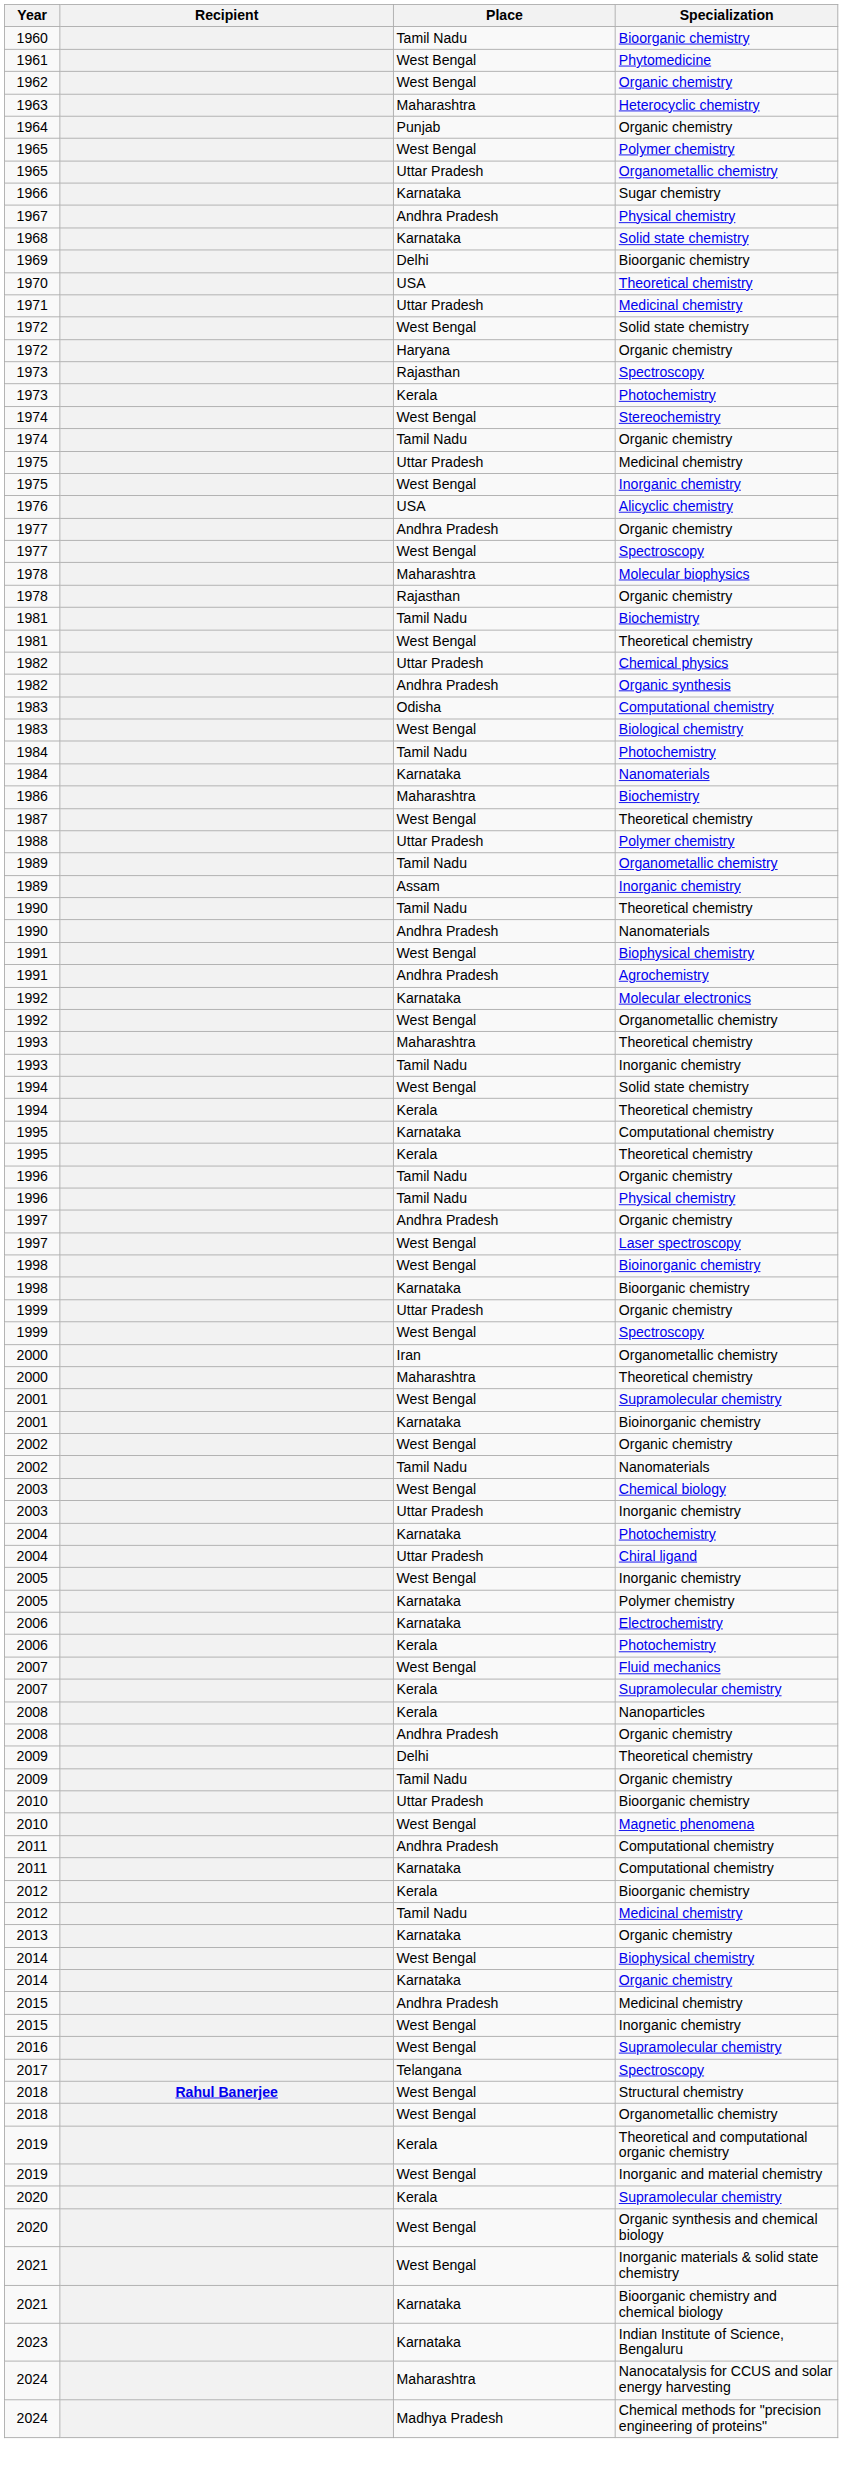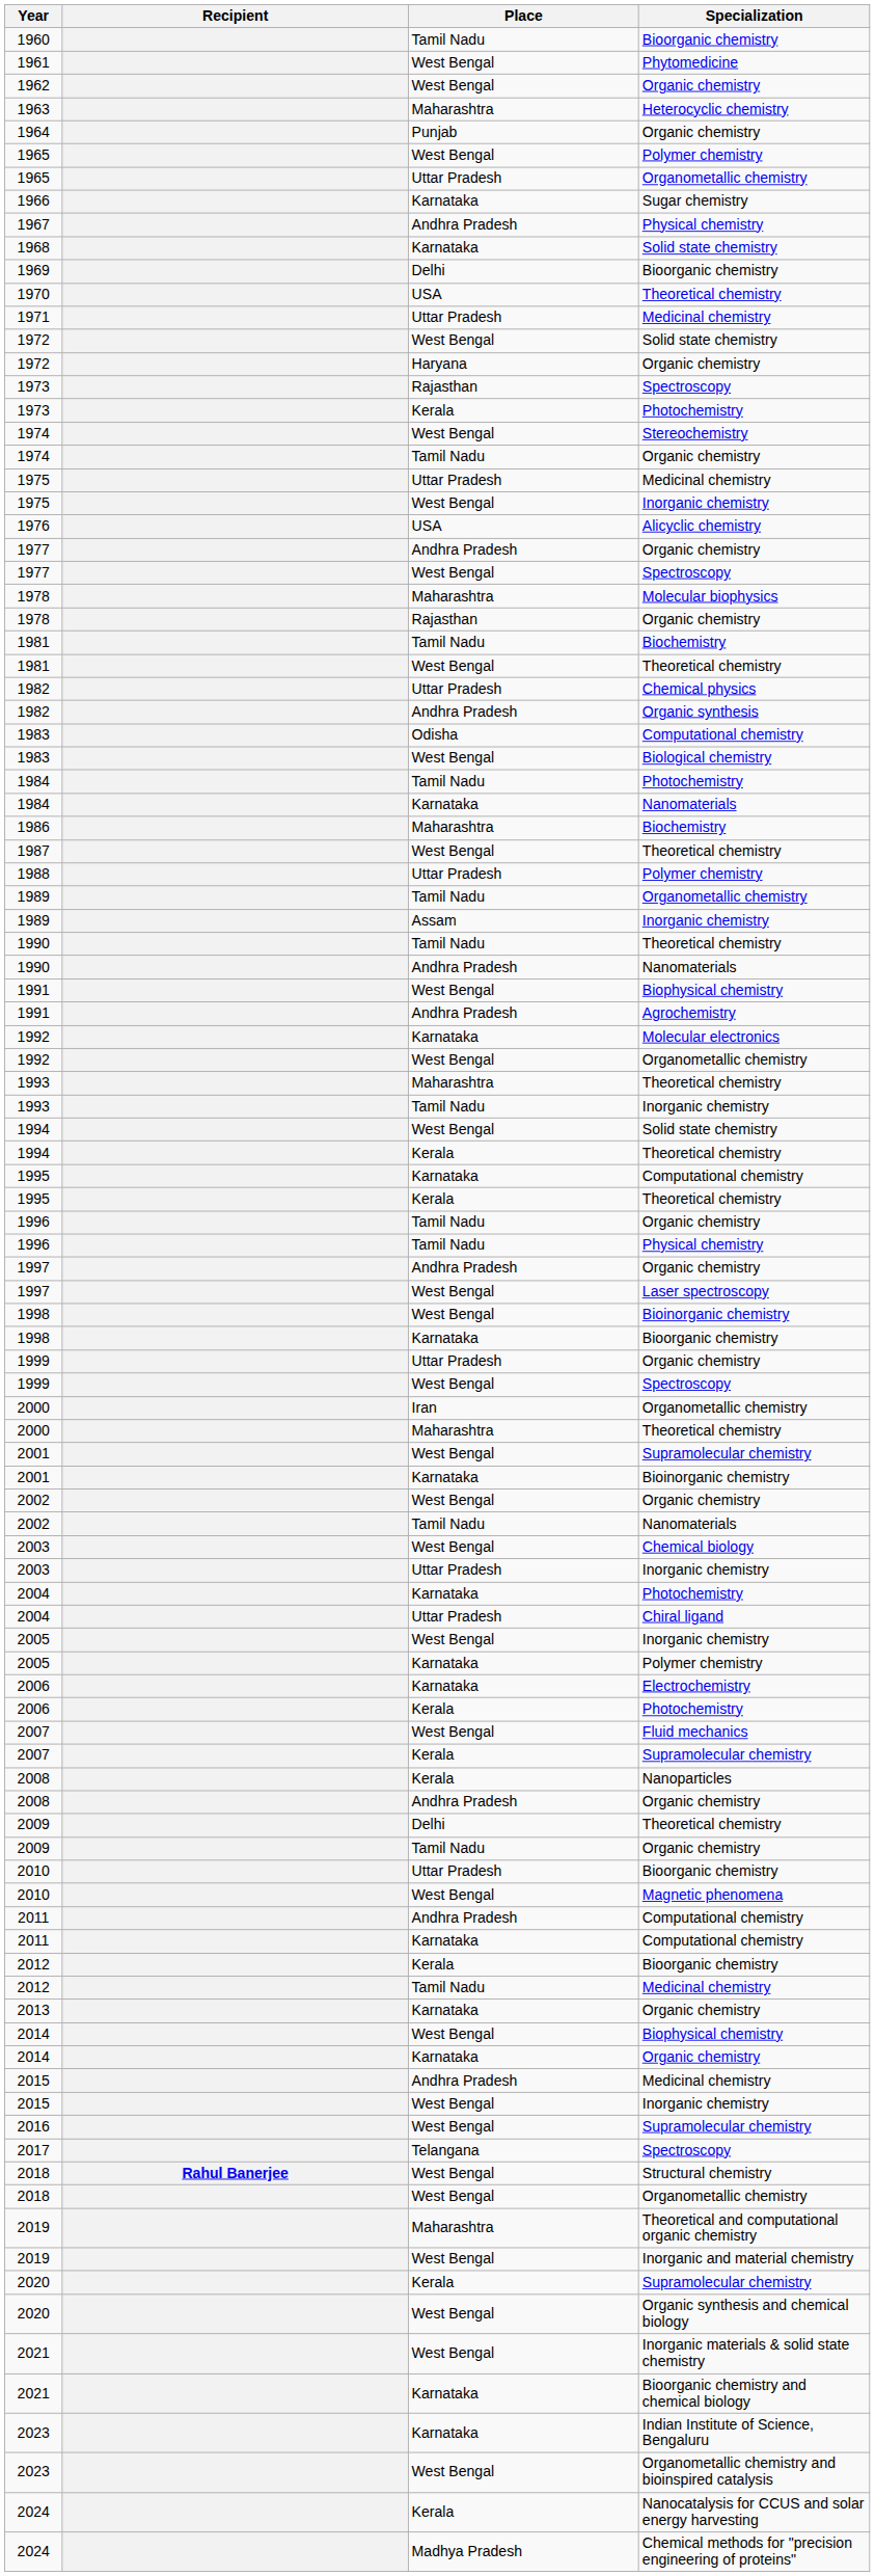2019 / Theoretical and computational organic chemistry | Place: Kerala -> Maharashtra
+ row: 2023 | West Bengal | Organometallic chemistry and bioinspired catalysis
2024 / Nanocatalysis for CCUS and solar energy harvesting | Place: Maharashtra -> Kerala
